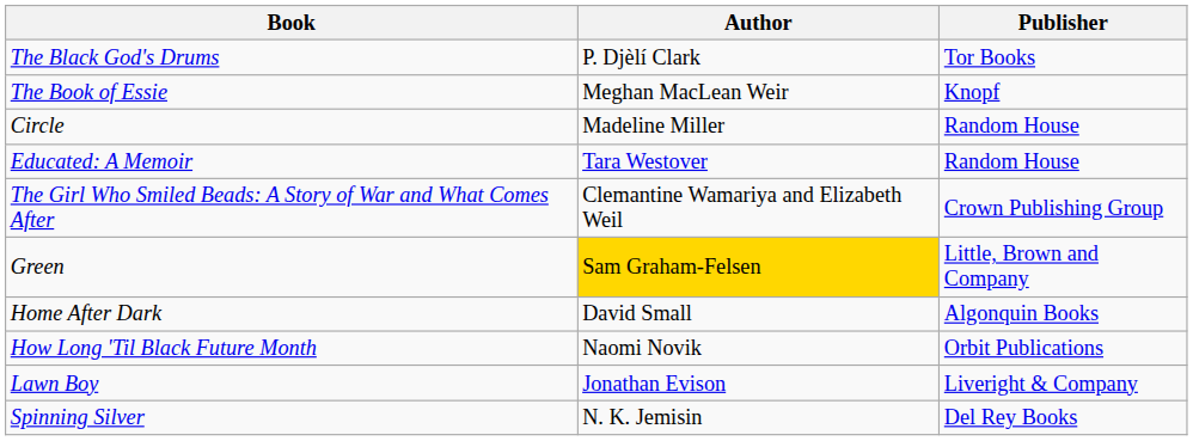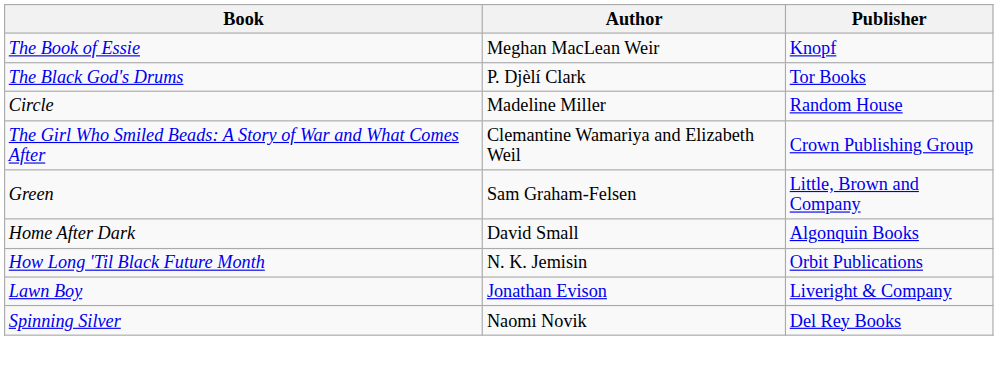rows swapped: The Black God's Drums <-> The Book of Essie
- row: Educated: A Memoir | Tara Westover | Random House
Green | Author: gold background -> no background
How Long 'Til Black Future Month | Author: Naomi Novik -> N. K. Jemisin
Spinning Silver | Author: N. K. Jemisin -> Naomi Novik
